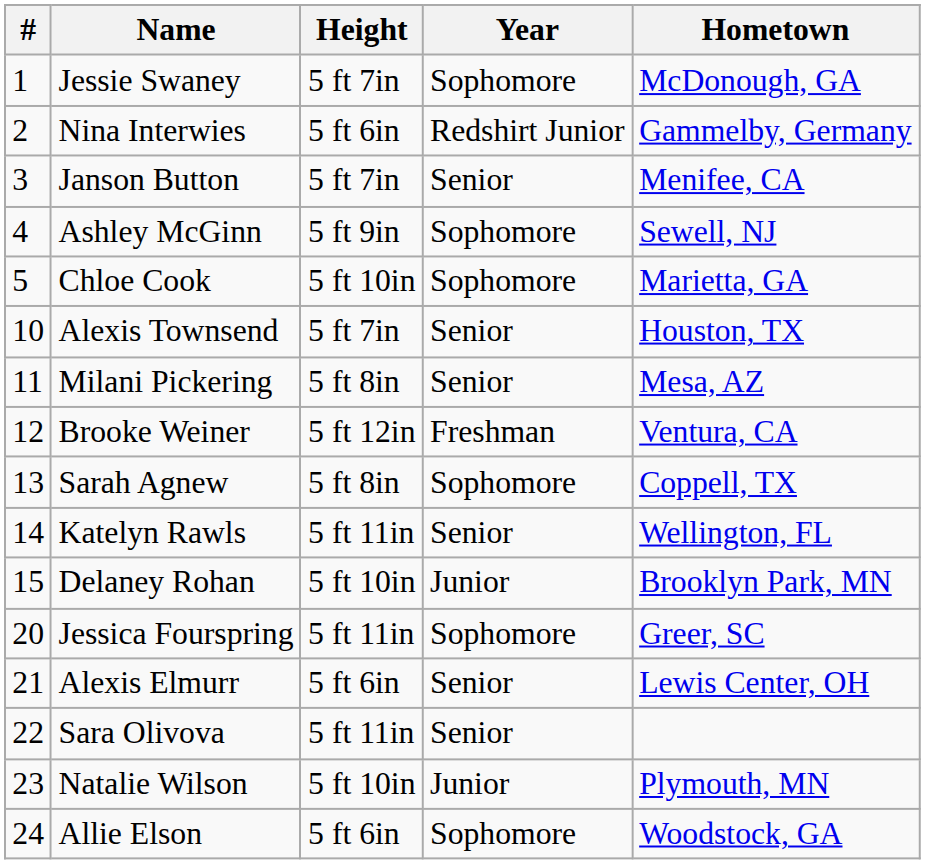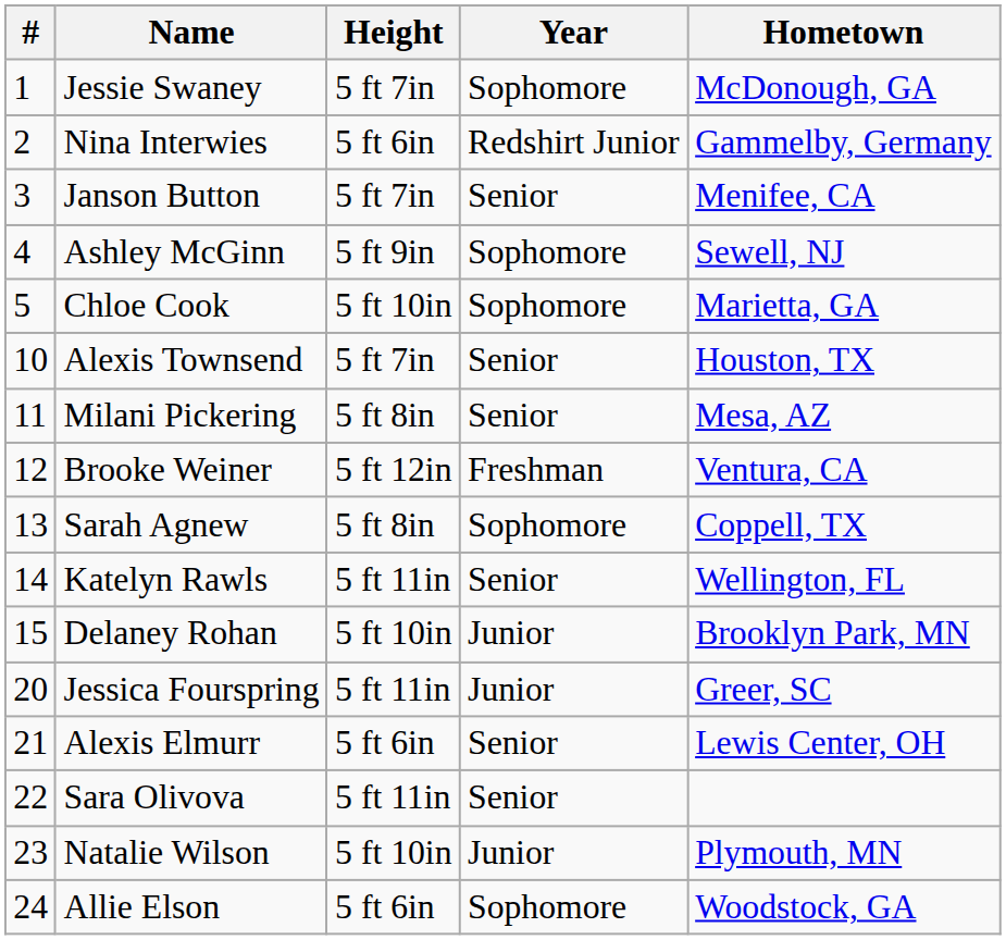Jessica Fourspring | Year: Sophomore -> Junior
